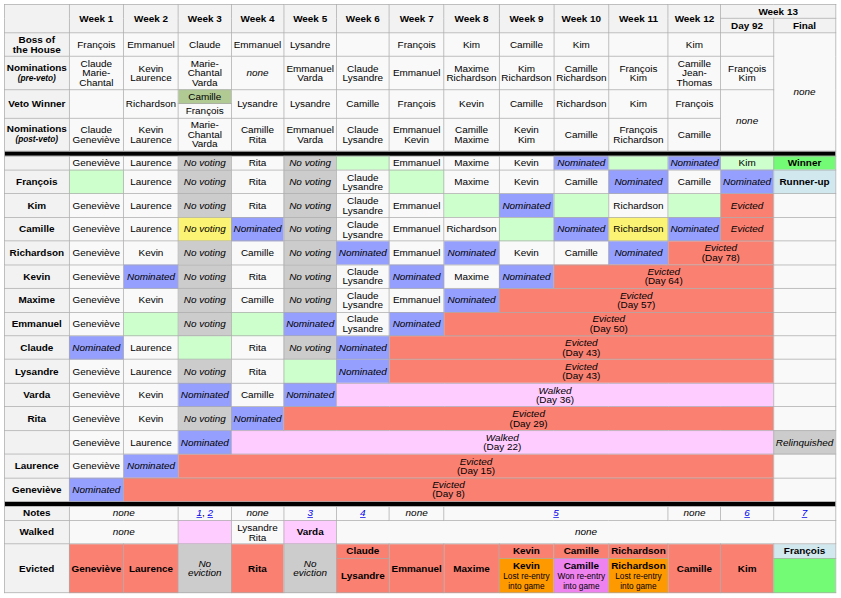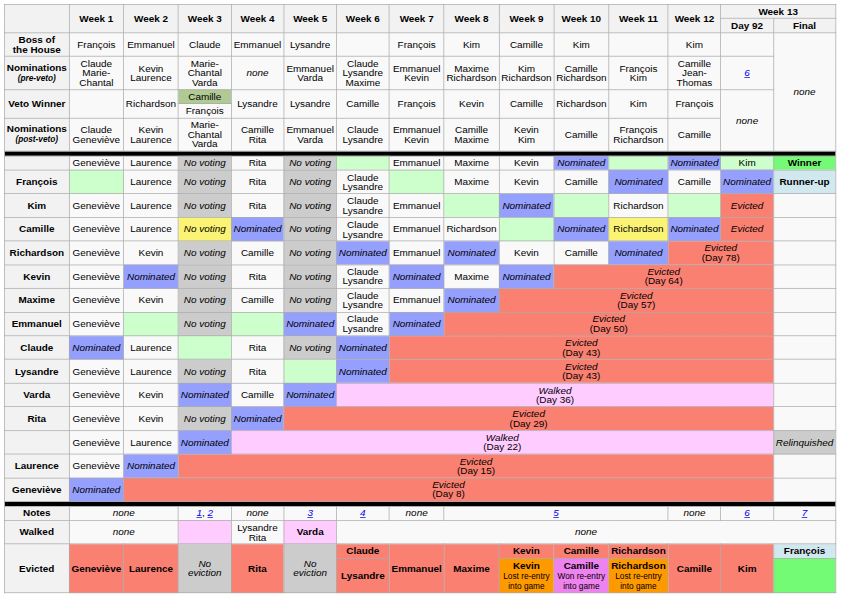Nominations (pre-veto) | Week 6: Claude Lysandre -> Claude Lysandre Maxime
Nominations (pre-veto) | Week 7: Emmanuel -> Emmanuel Kevin
Nominations (pre-veto) | Week 13 / Day 92: François Kim -> 6
